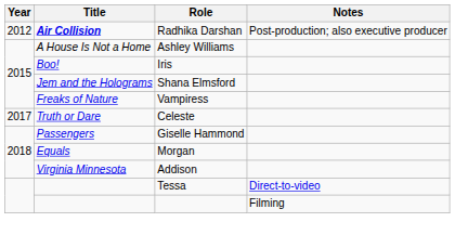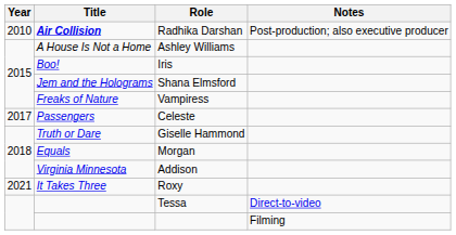Radhika Darshan | Year: 2012 -> 2010
Celeste | Title: Truth or Dare -> Passengers
Giselle Hammond | Title: Passengers -> Truth or Dare
+ row: 2021 | It Takes Three | Roxy
